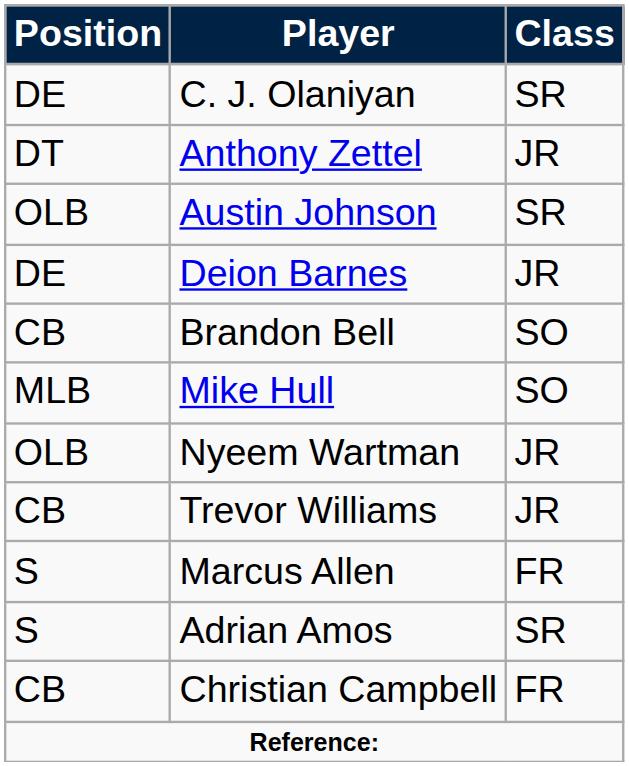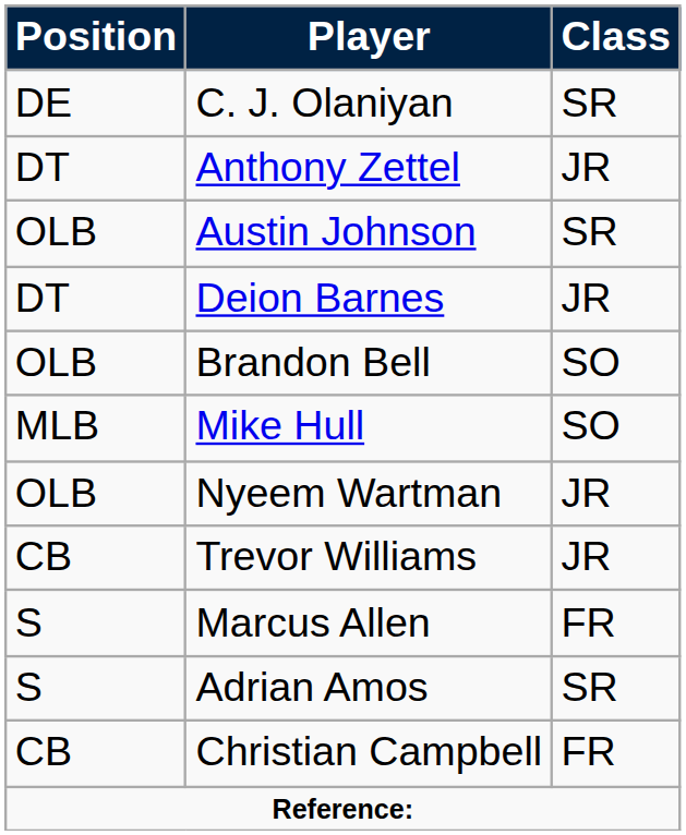Deion Barnes | Position: DE -> DT
Brandon Bell | Position: CB -> OLB
